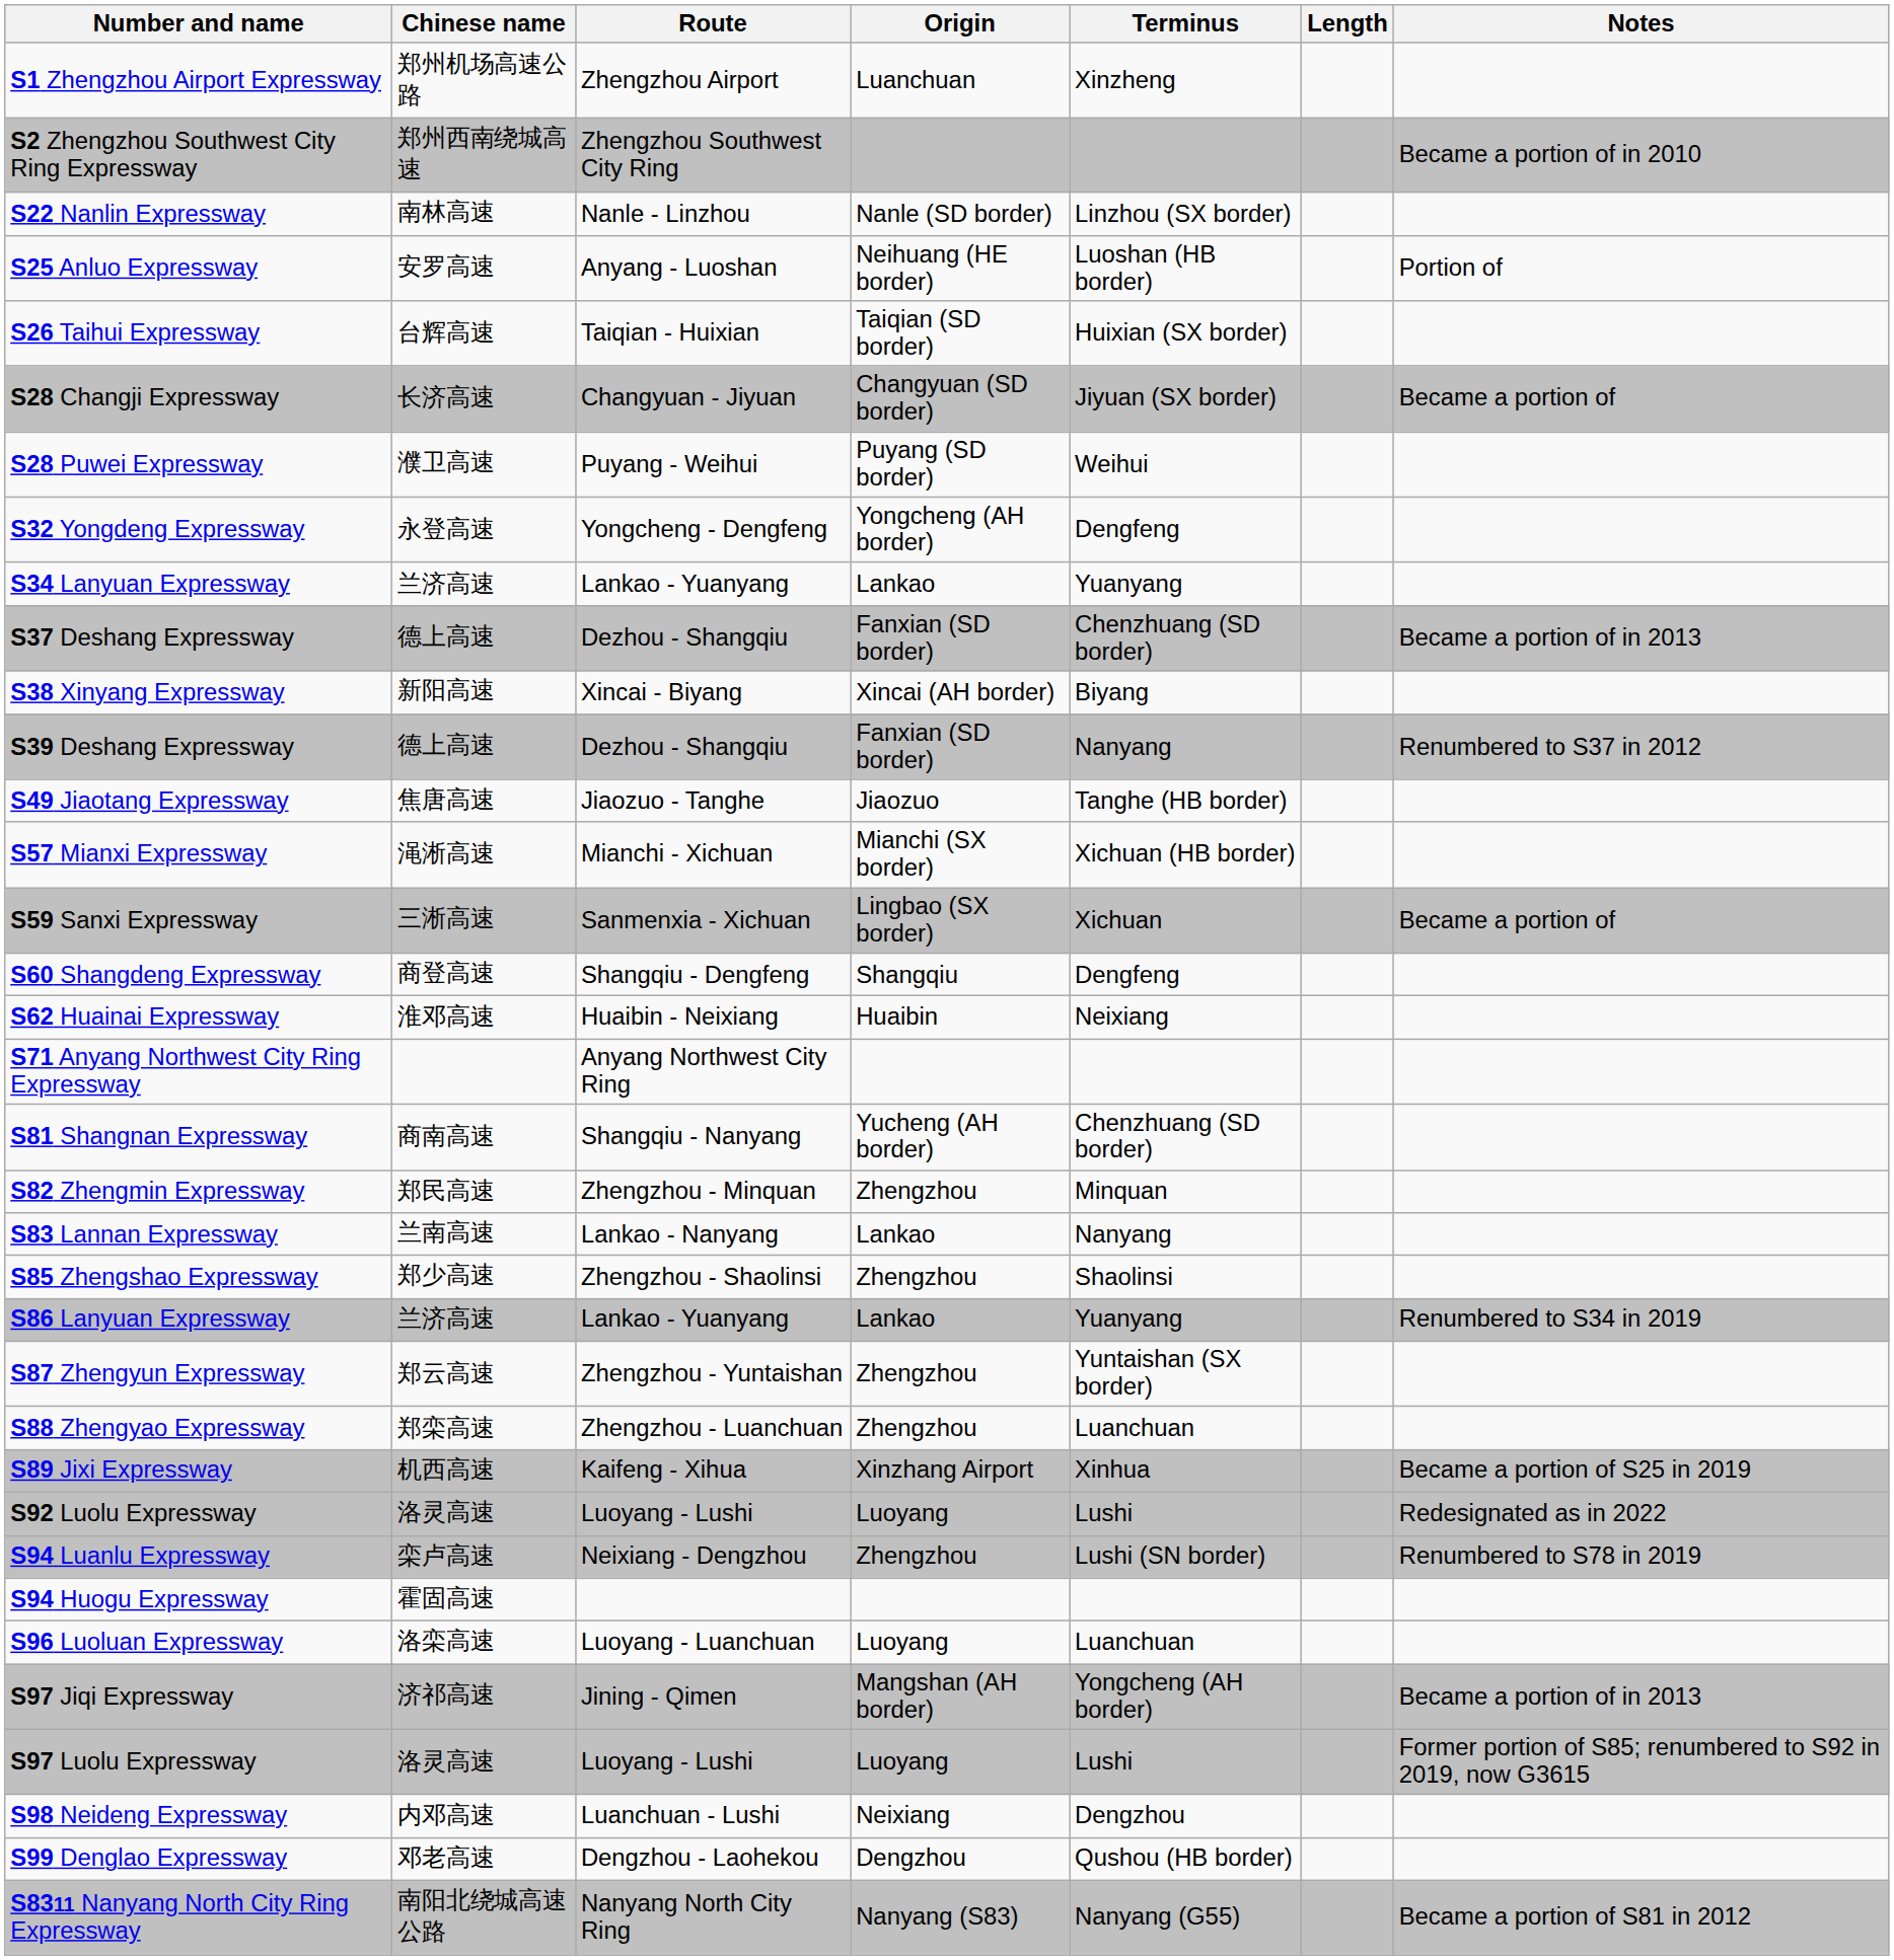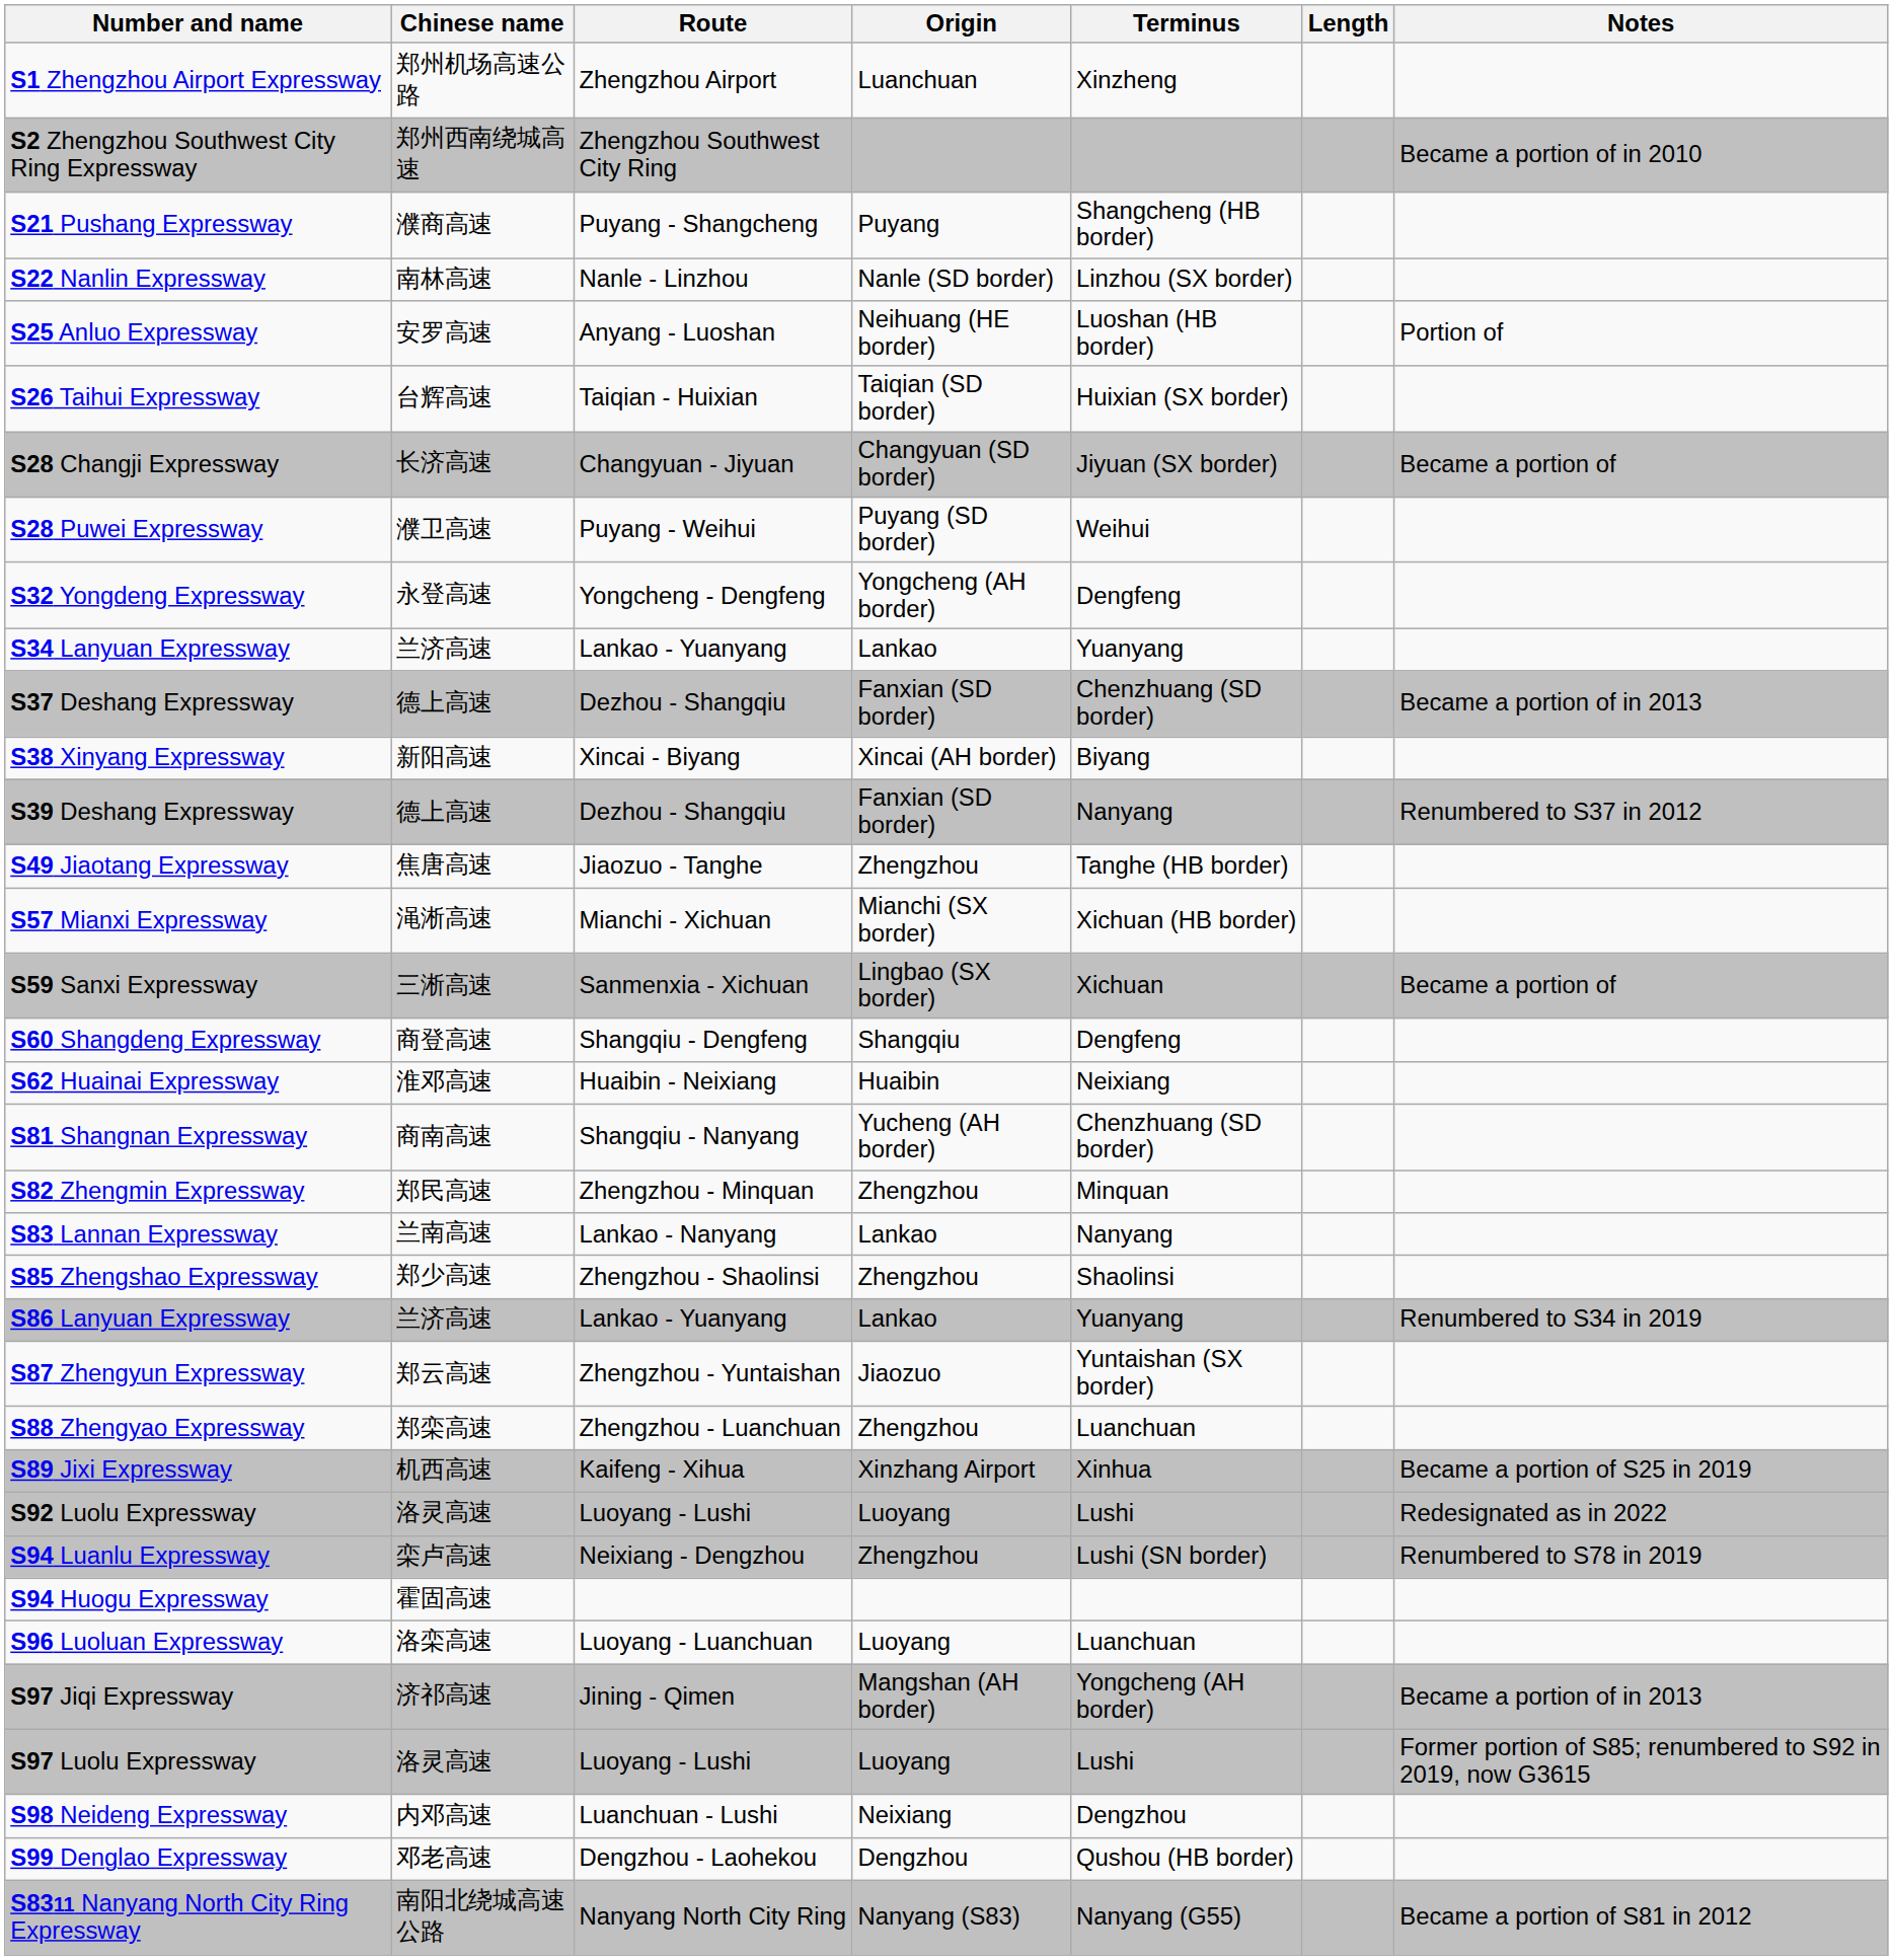+ row: S21 Pushang Expressway | 濮商高速 | Puyang - Shangcheng | Puyang | Shangcheng (HB border)
S49 Jiaotang Expressway | Origin: Jiaozuo -> Zhengzhou
- row: S71 Anyang Northwest City Ring Expressway | Anyang Northwest City Ring
S87 Zhengyun Expressway | Origin: Zhengzhou -> Jiaozuo
